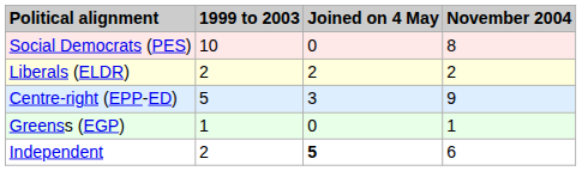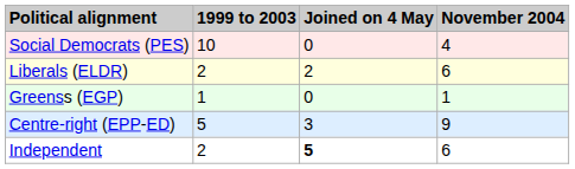Social Democrats (PES) | November 2004: 8 -> 4
Liberals (ELDR) | November 2004: 2 -> 6
rows swapped: Centre-right (EPP-ED) <-> Greenss (EGP)
